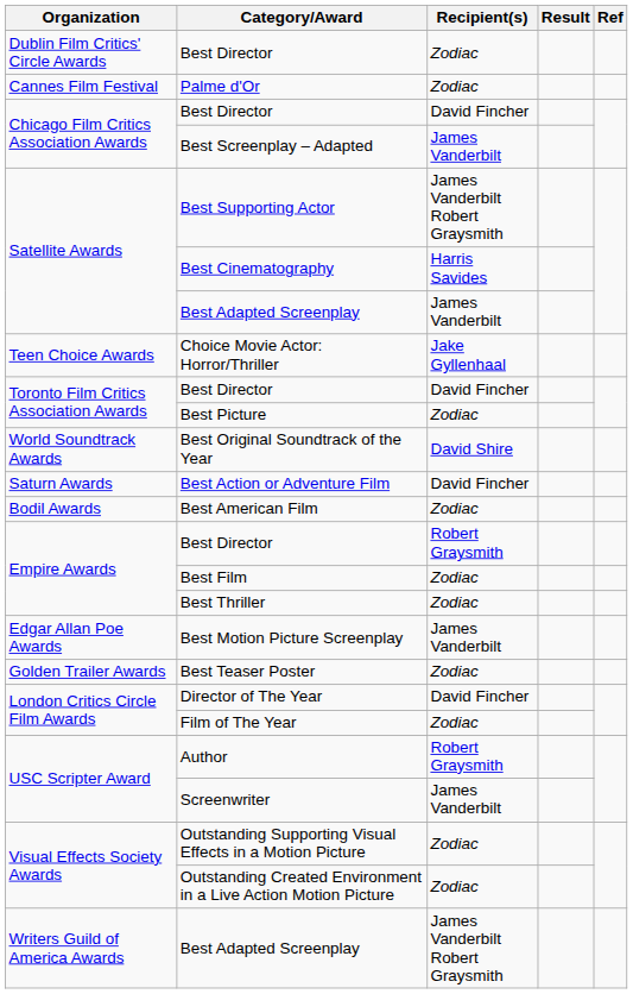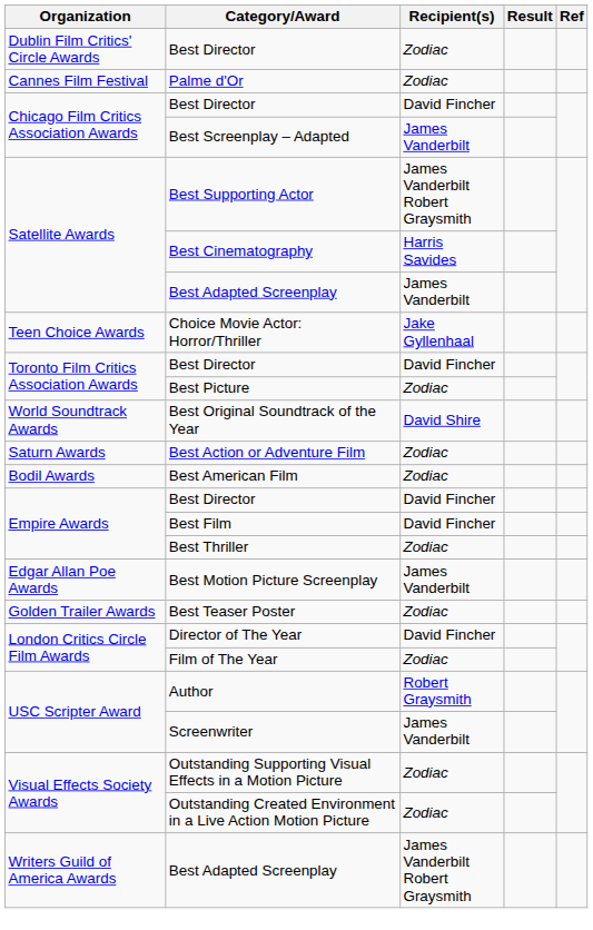Best Action or Adventure Film | Recipient(s): David Fincher -> Zodiac
Empire Awards / Best Director | Recipient(s): Robert Graysmith -> David Fincher
Best Film | Recipient(s): Zodiac -> David Fincher
